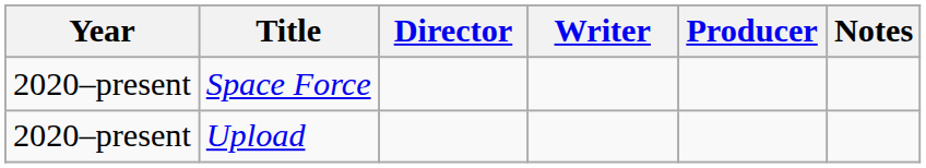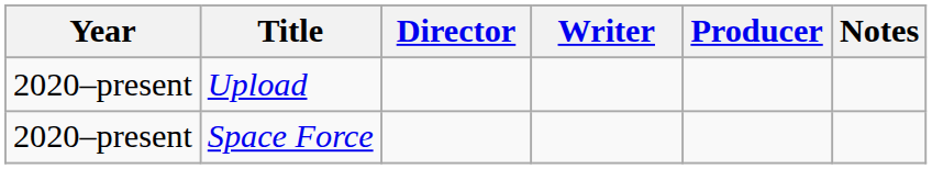rows swapped: Space Force <-> Upload
